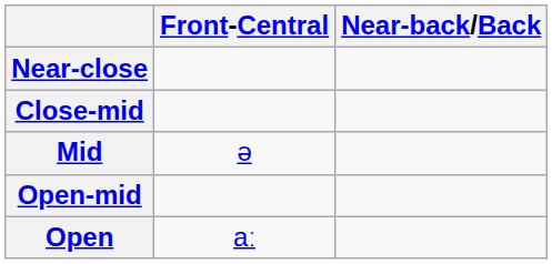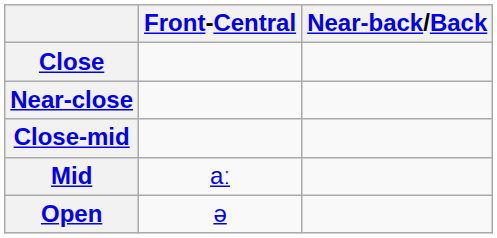+ row: Close
Mid | Front-Central: ə -> aː
- row: Open-mid
Open | Front-Central: aː -> ə
